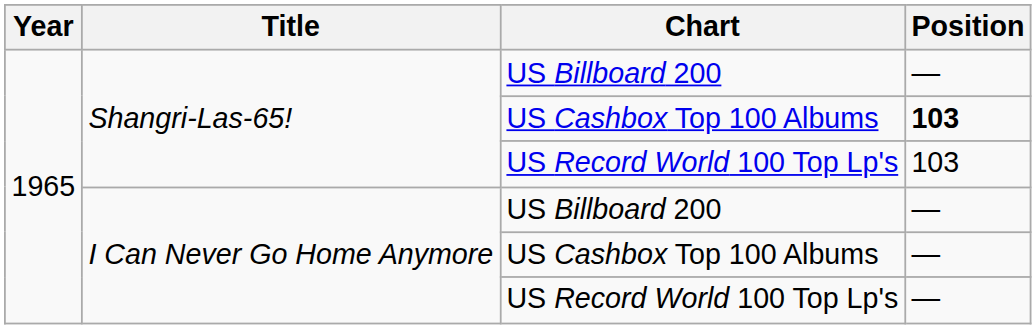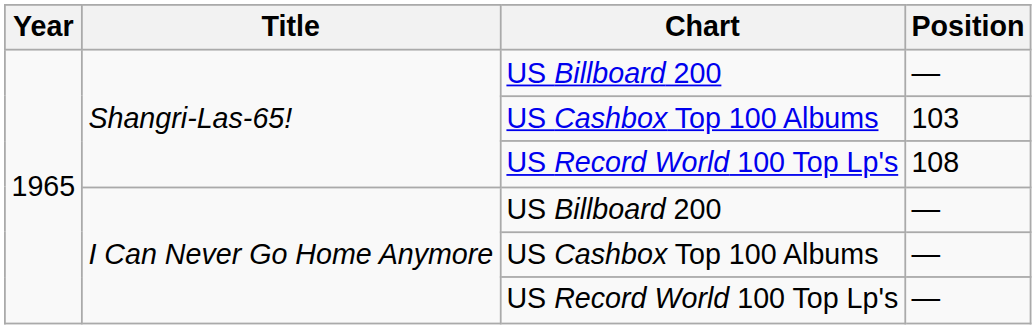Shangri-Las-65! / US Cashbox Top 100 Albums | Position: bold -> normal
Shangri-Las-65! / US Record World 100 Top Lp's | Position: 103 -> 108
